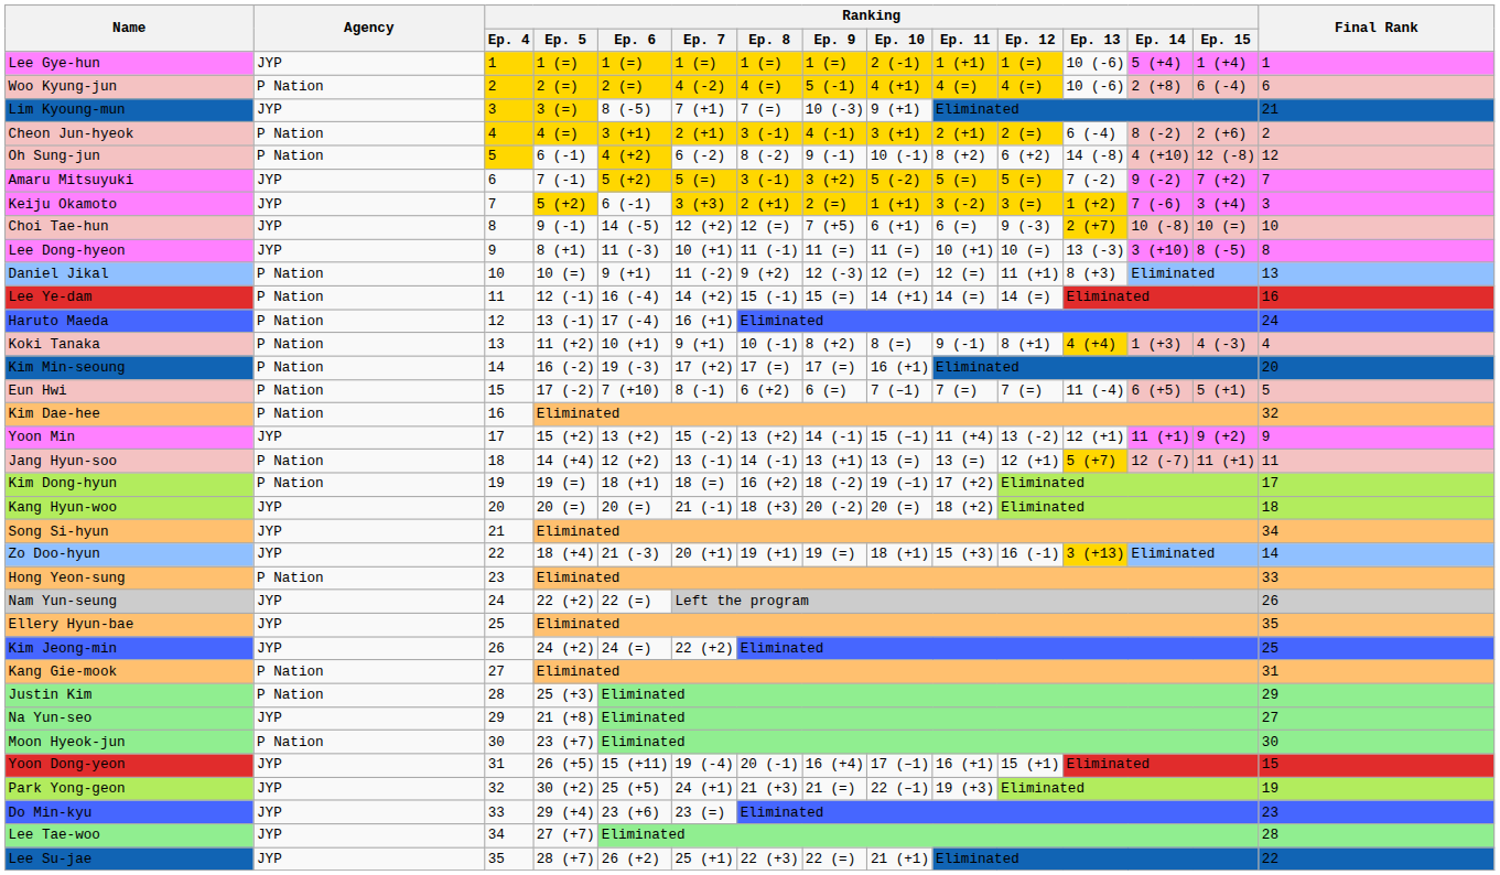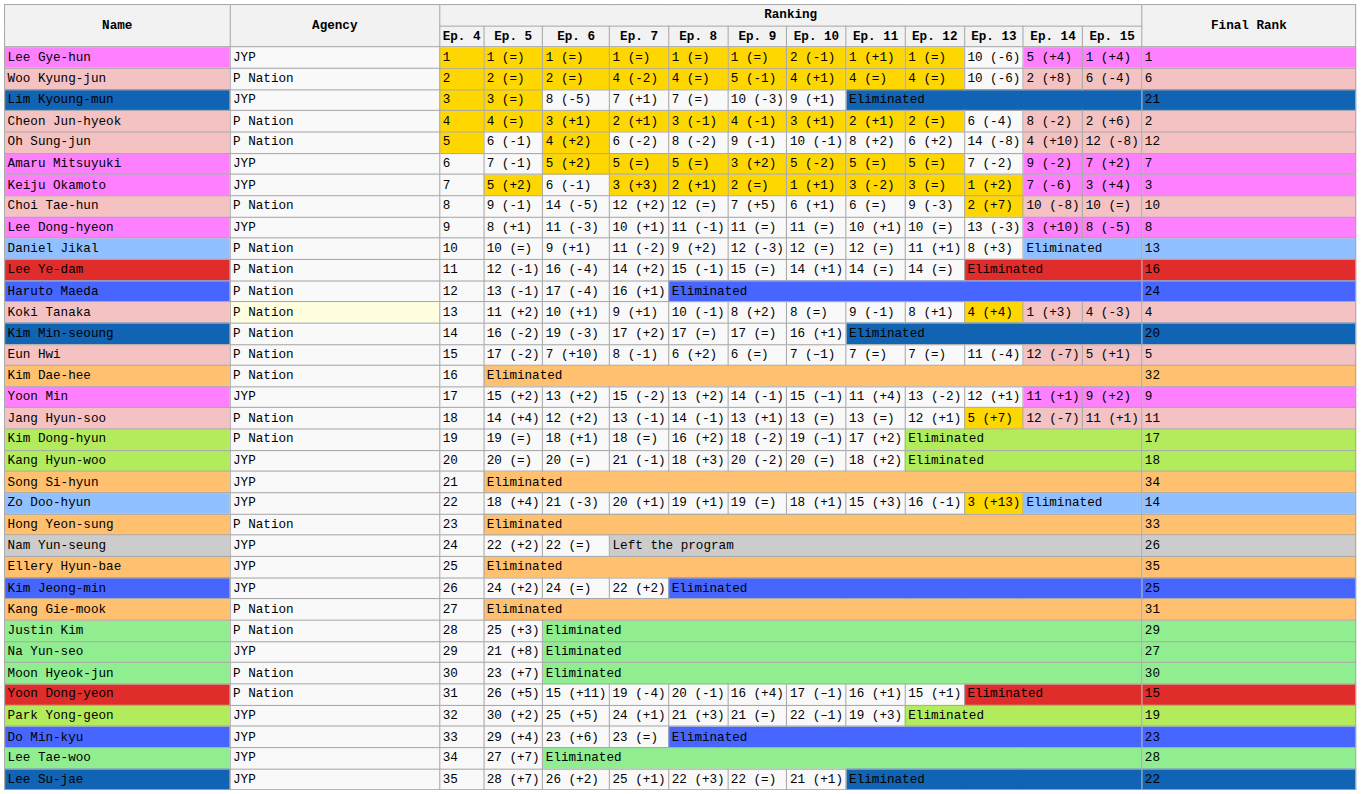Amaru Mitsuyuki | Ranking / Ep. 8: 3 (-1) -> 5 (=)
Choi Tae-hun | Agency: JYP -> P Nation
Koki Tanaka | Agency: no background -> lightyellow background
Eun Hwi | Ranking / Ep. 14: 6 (+5) -> 12 (-7)
Yoon Dong-yeon | Agency: JYP -> P Nation
